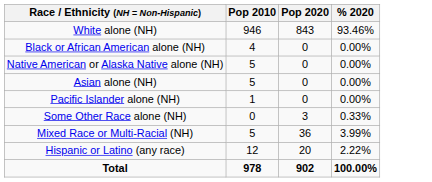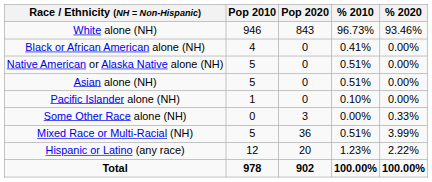+ column: % 2010 | 96.73% | 0.41% | 0.51% | 0.51% | 0.10% | 0.00% | 0.51% | 1.23% | 100.00%
